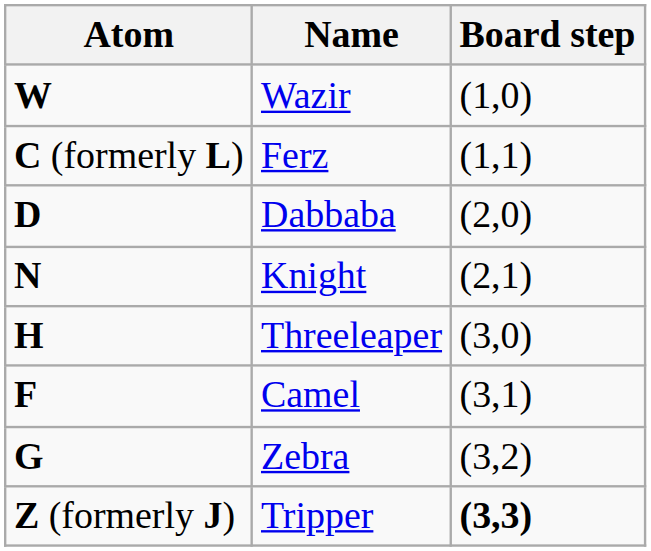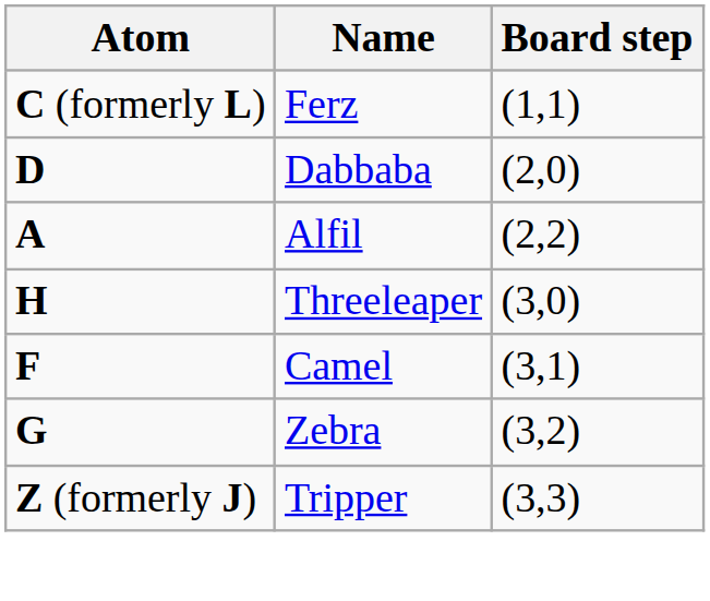- row: W | Wazir | (1,0)
- row: N | Knight | (2,1)
+ row: A | Alfil | (2,2)
Tripper | Board step: bold -> normal
